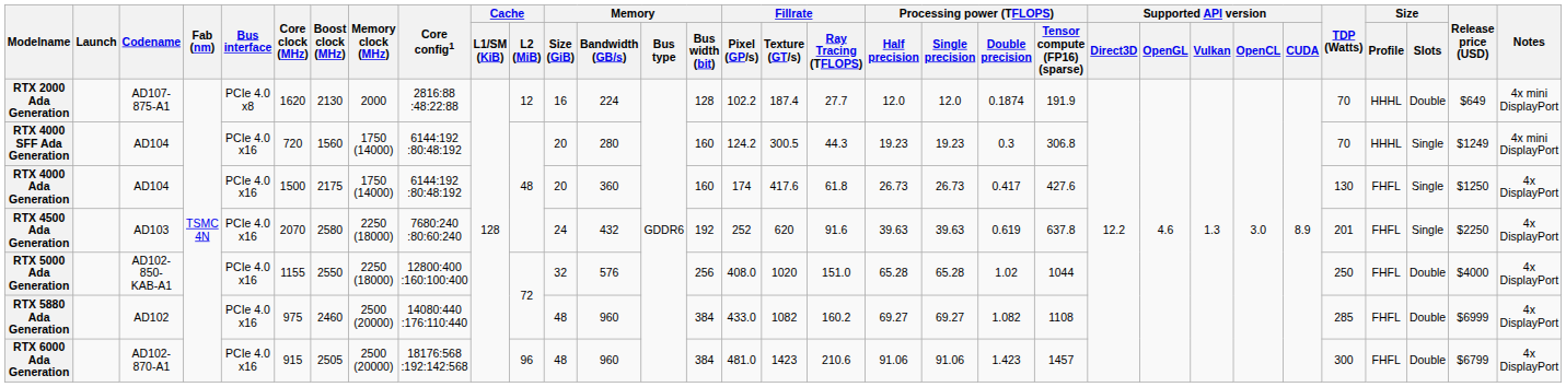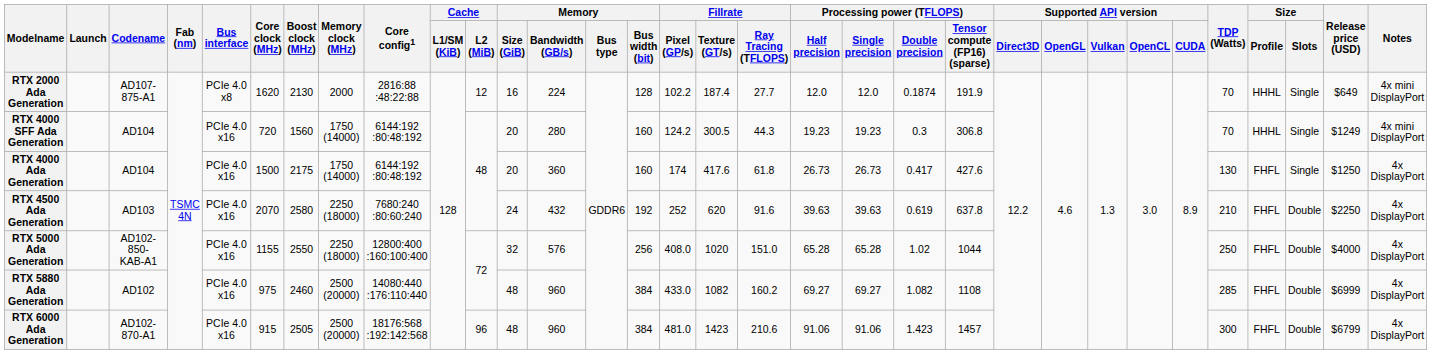RTX 2000 Ada Generation | Size / Slots: Double -> Single
RTX 4500 Ada Generation | TDP (Watts): 201 -> 210
RTX 4500 Ada Generation | Size / Slots: Single -> Double
